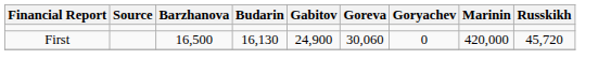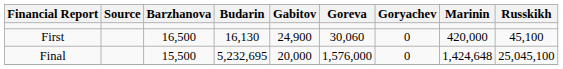First | Russkikh: 45,720 -> 45,100
+ row: Final | 15,500 | 5,232,695 | 20,000 | 1,576,000 | 0 | 1,424,648 | 25,045,100
